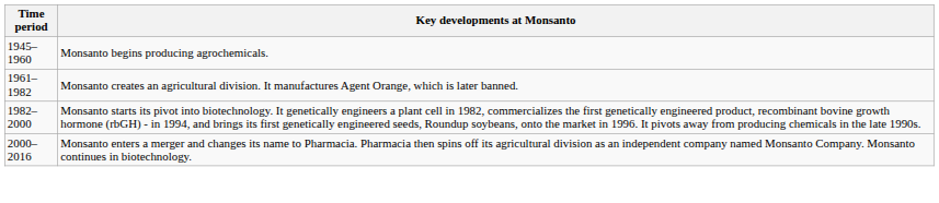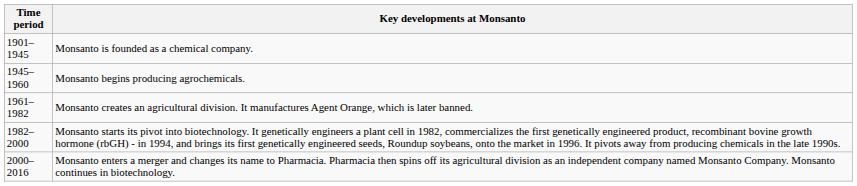+ row: 1901–1945 | Monsanto is founded as a chemical company.
